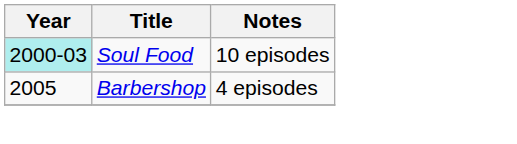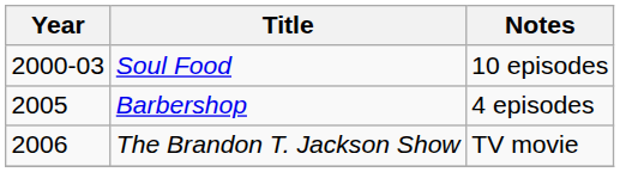Soul Food | Year: paleturquoise background -> no background
+ row: 2006 | The Brandon T. Jackson Show | TV movie
